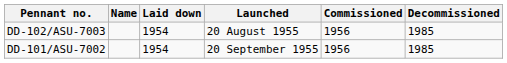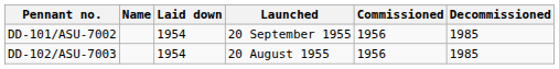rows swapped: DD-101/ASU-7002 <-> DD-102/ASU-7003
